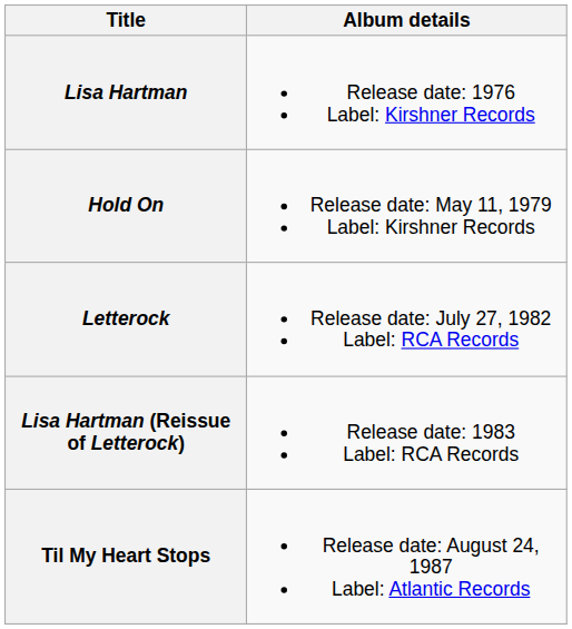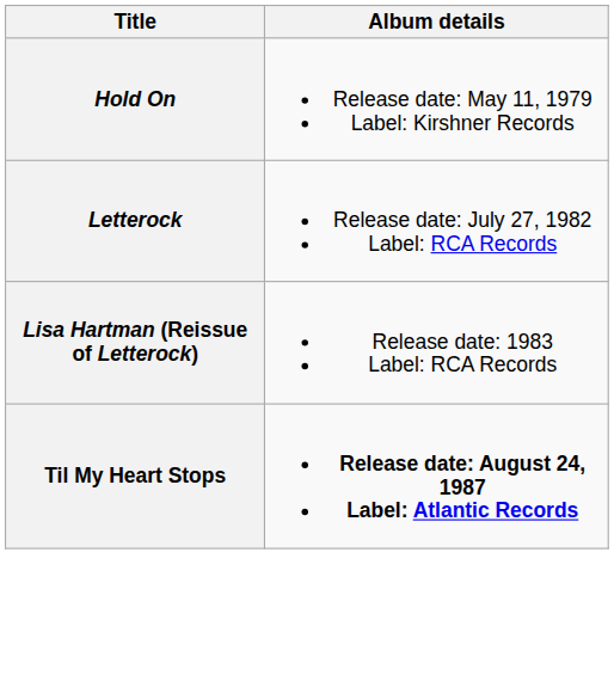- row: Lisa Hartman | Release date: 1976 Label: Kirshner Records
Til My Heart Stops | Album details: normal -> bold
